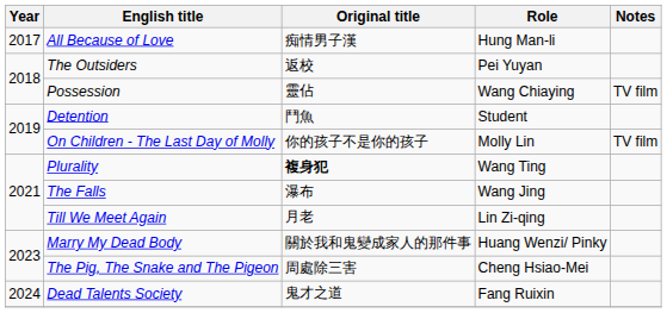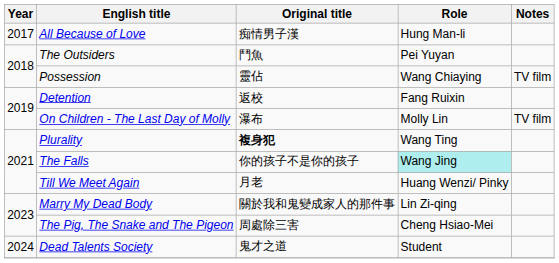The Outsiders | Original title: 返校 -> 鬥魚
Detention | Original title: 鬥魚 -> 返校
Detention | Role: Student -> Fang Ruixin
On Children - The Last Day of Molly | Original title: 你的孩子不是你的孩子 -> 瀑布
The Falls | Original title: 瀑布 -> 你的孩子不是你的孩子
The Falls | Role: no background -> paleturquoise background
Till We Meet Again | Role: Lin Zi-qing -> Huang Wenzi/ Pinky
Marry My Dead Body | Role: Huang Wenzi/ Pinky -> Lin Zi-qing
Dead Talents Society | Role: Fang Ruixin -> Student
